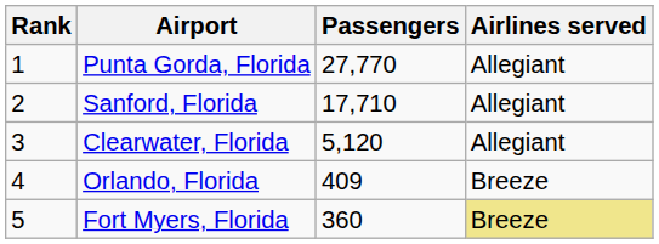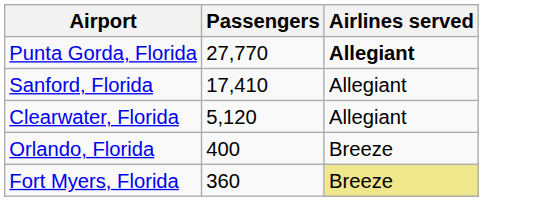- column: Rank | 1 | 2 | 3 | 4 | 5
Punta Gorda, Florida | Airlines served: normal -> bold
Sanford, Florida | Passengers: 17,710 -> 17,410
Orlando, Florida | Passengers: 409 -> 400
